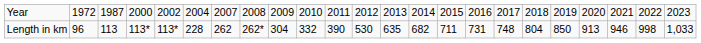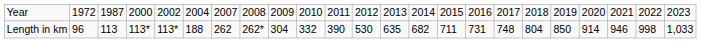Length in km | column 6: 228 -> 188
Length in km | column 20: 913 -> 914
